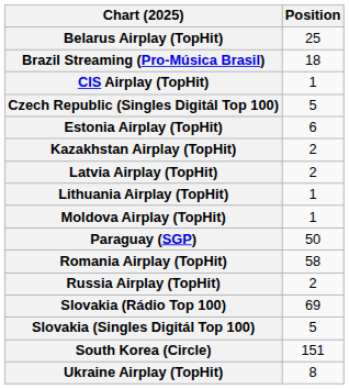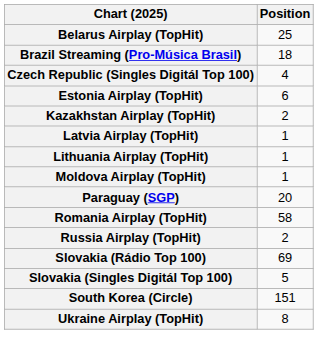- row: CIS Airplay (TopHit) | 1
Czech Republic (Singles Digitál Top 100) | Position: 5 -> 4
Latvia Airplay (TopHit) | Position: 2 -> 1
Paraguay (SGP) | Position: 50 -> 20
